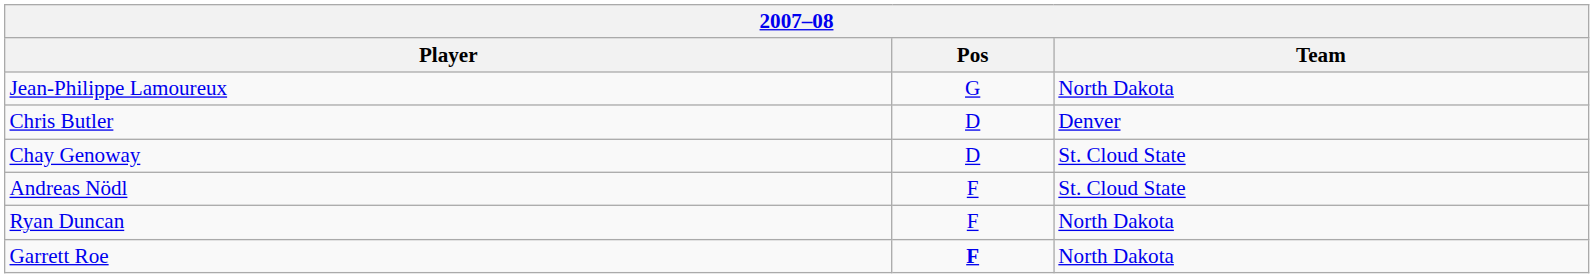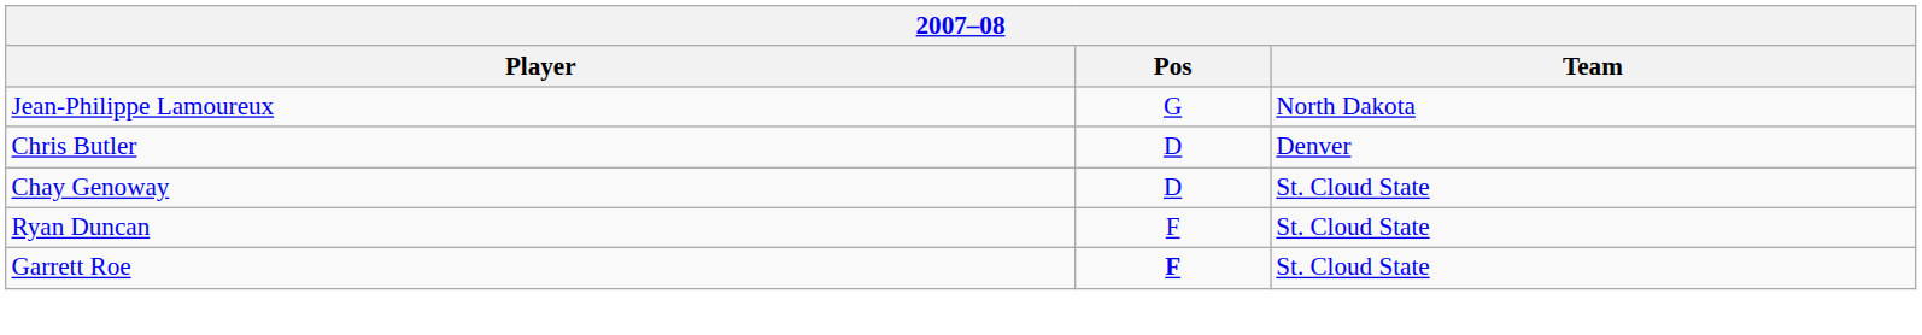- row: Andreas Nödl | F | St. Cloud State
Ryan Duncan | Team: North Dakota -> St. Cloud State
Garrett Roe | Team: North Dakota -> St. Cloud State
